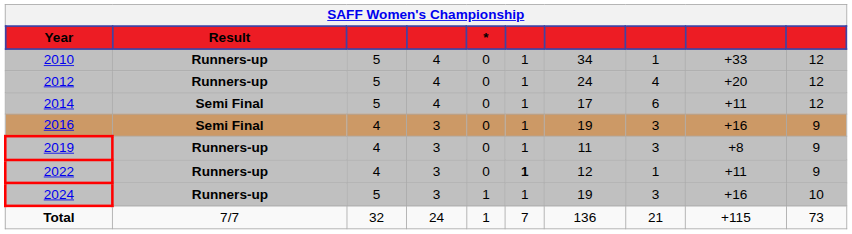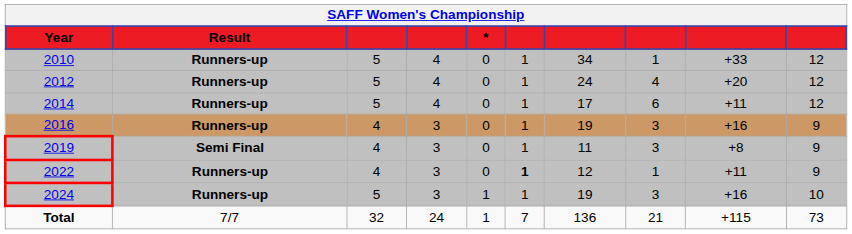2014 | Result: Semi Final -> Runners-up
2016 | Result: Semi Final -> Runners-up
2019 | Result: Runners-up -> Semi Final
